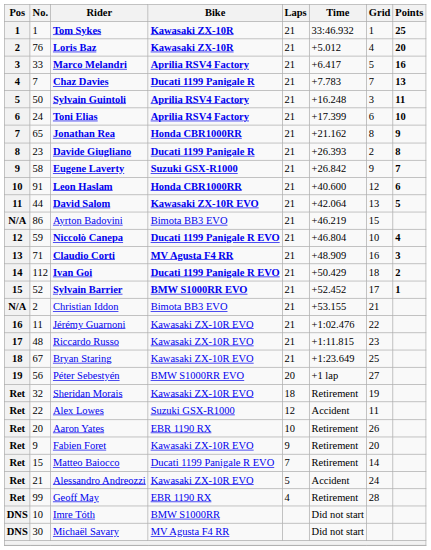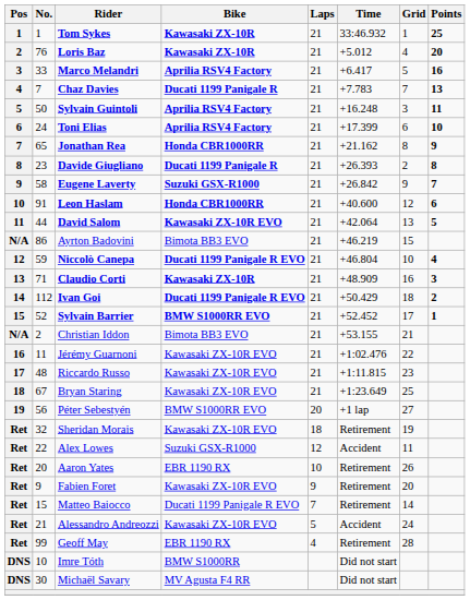Claudio Corti | Bike: MV Agusta F4 RR -> Kawasaki ZX-10R
